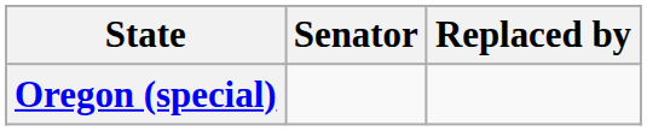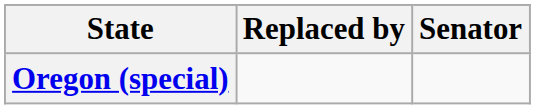columns swapped: Senator <-> Replaced by
